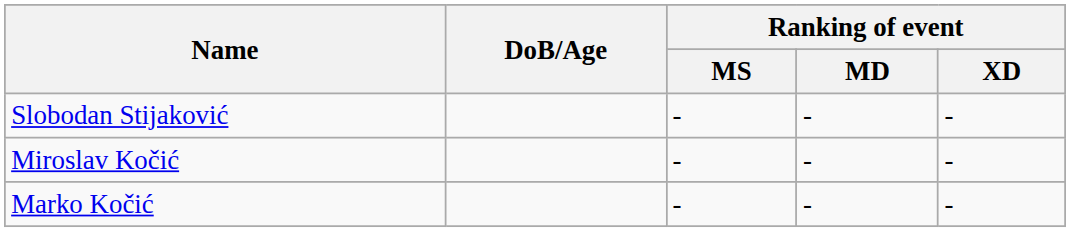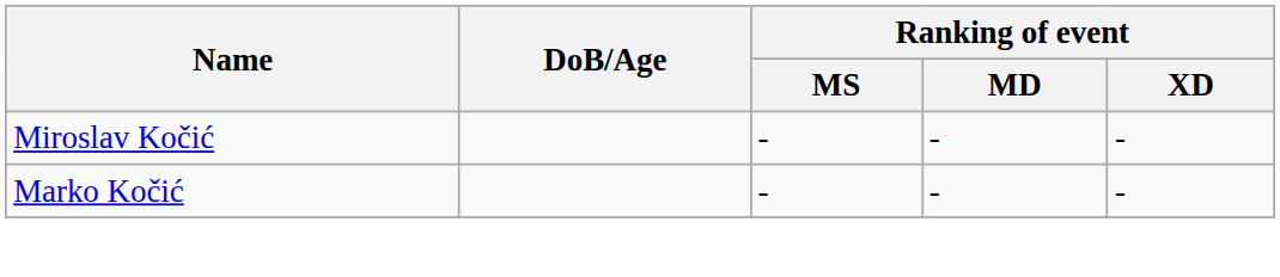- row: Slobodan Stijaković | - | - | -
